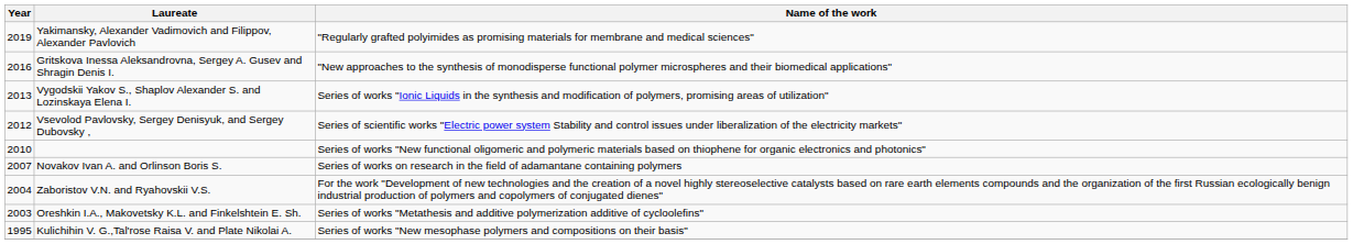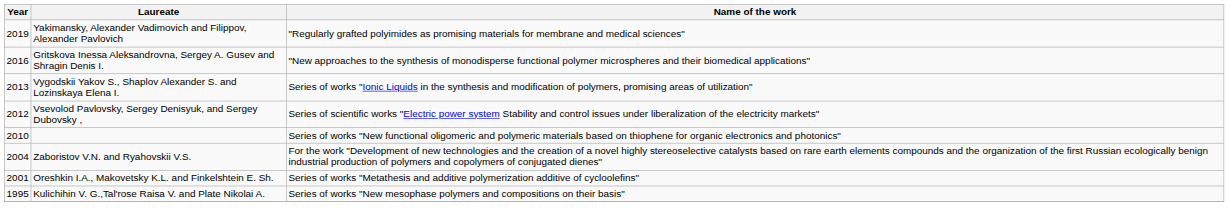- row: 2007 | Novakov Ivan A. and Orlinson Boris S. | Series of works on research in the field of adamantane containing polymers
Oreshkin I.A., Makovetsky K.L. and Finkelshtein E. Sh. | Year: 2003 -> 2001
